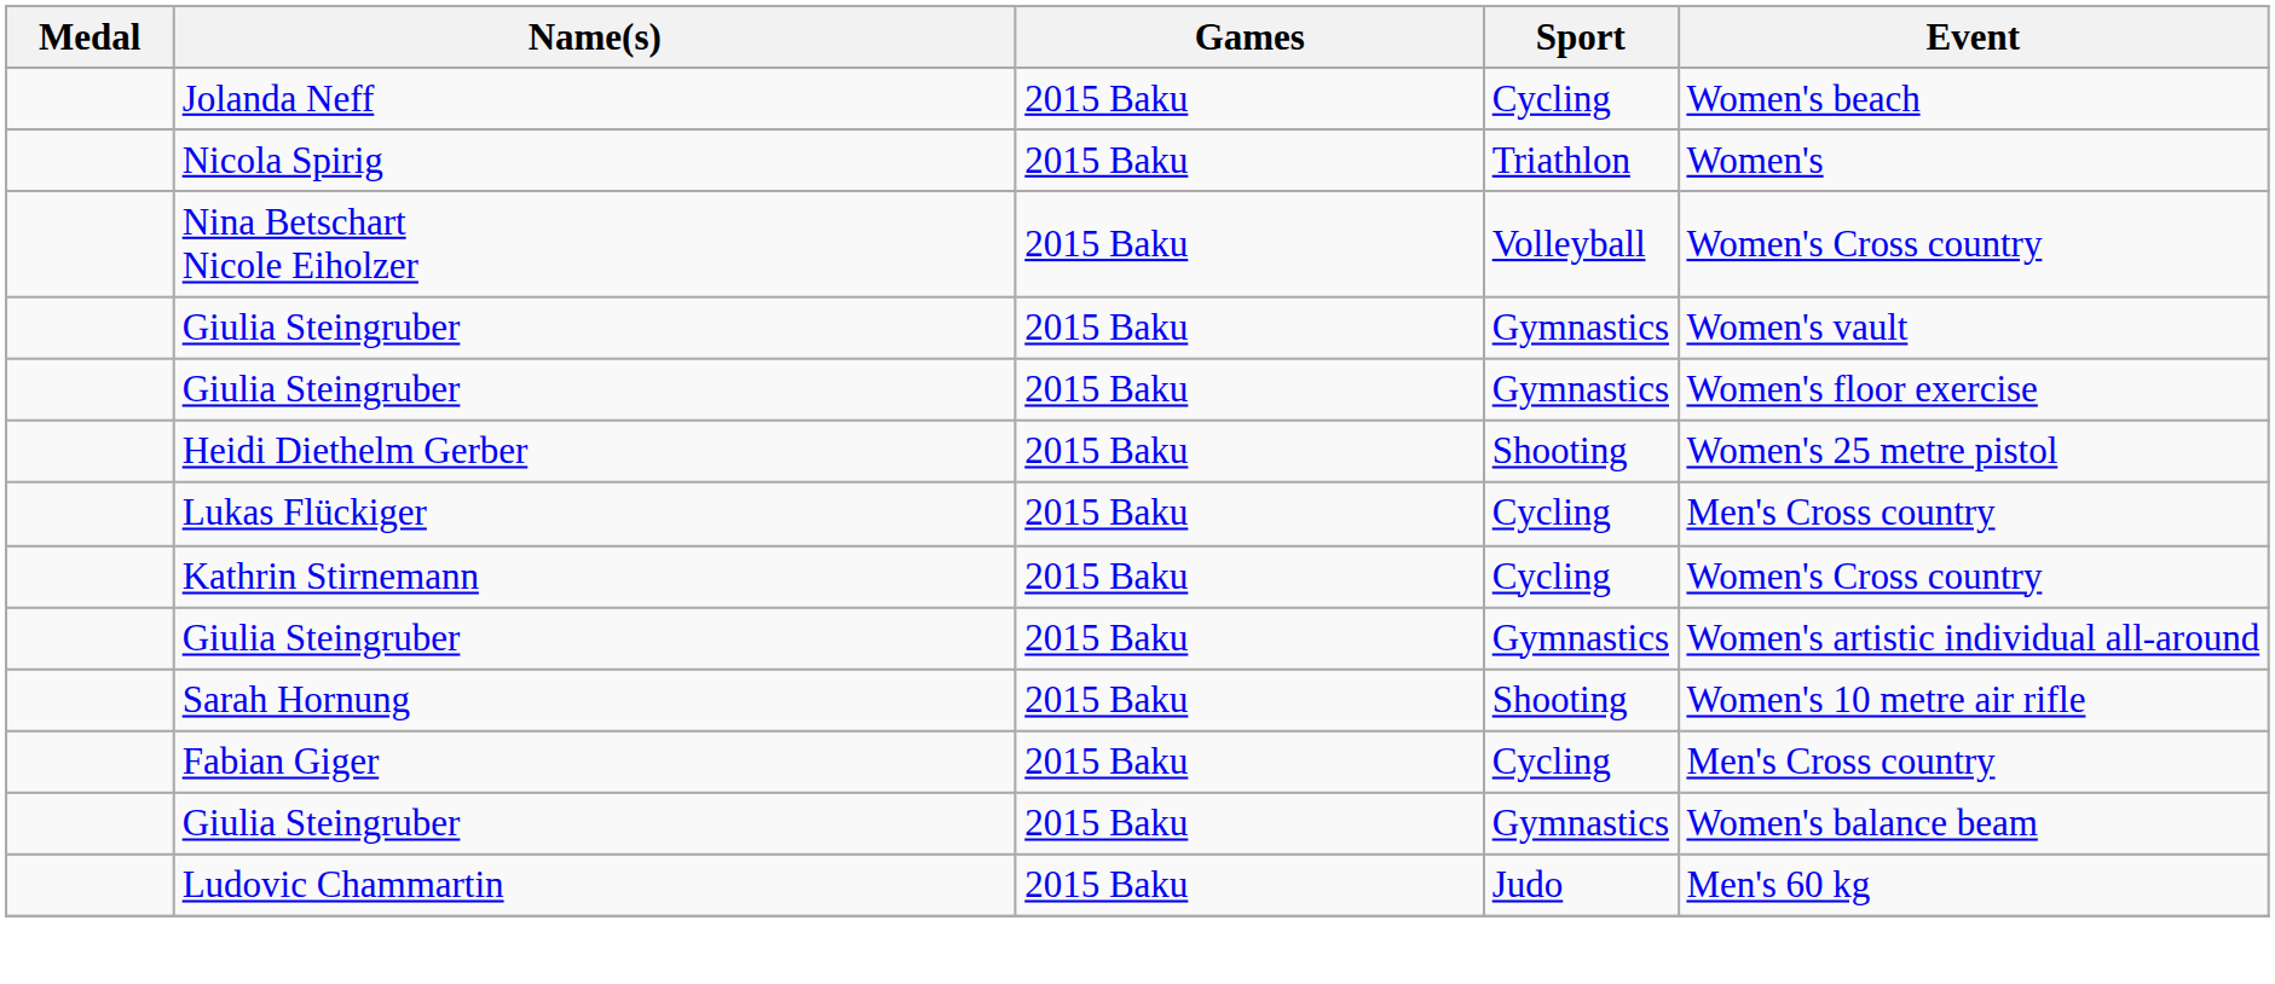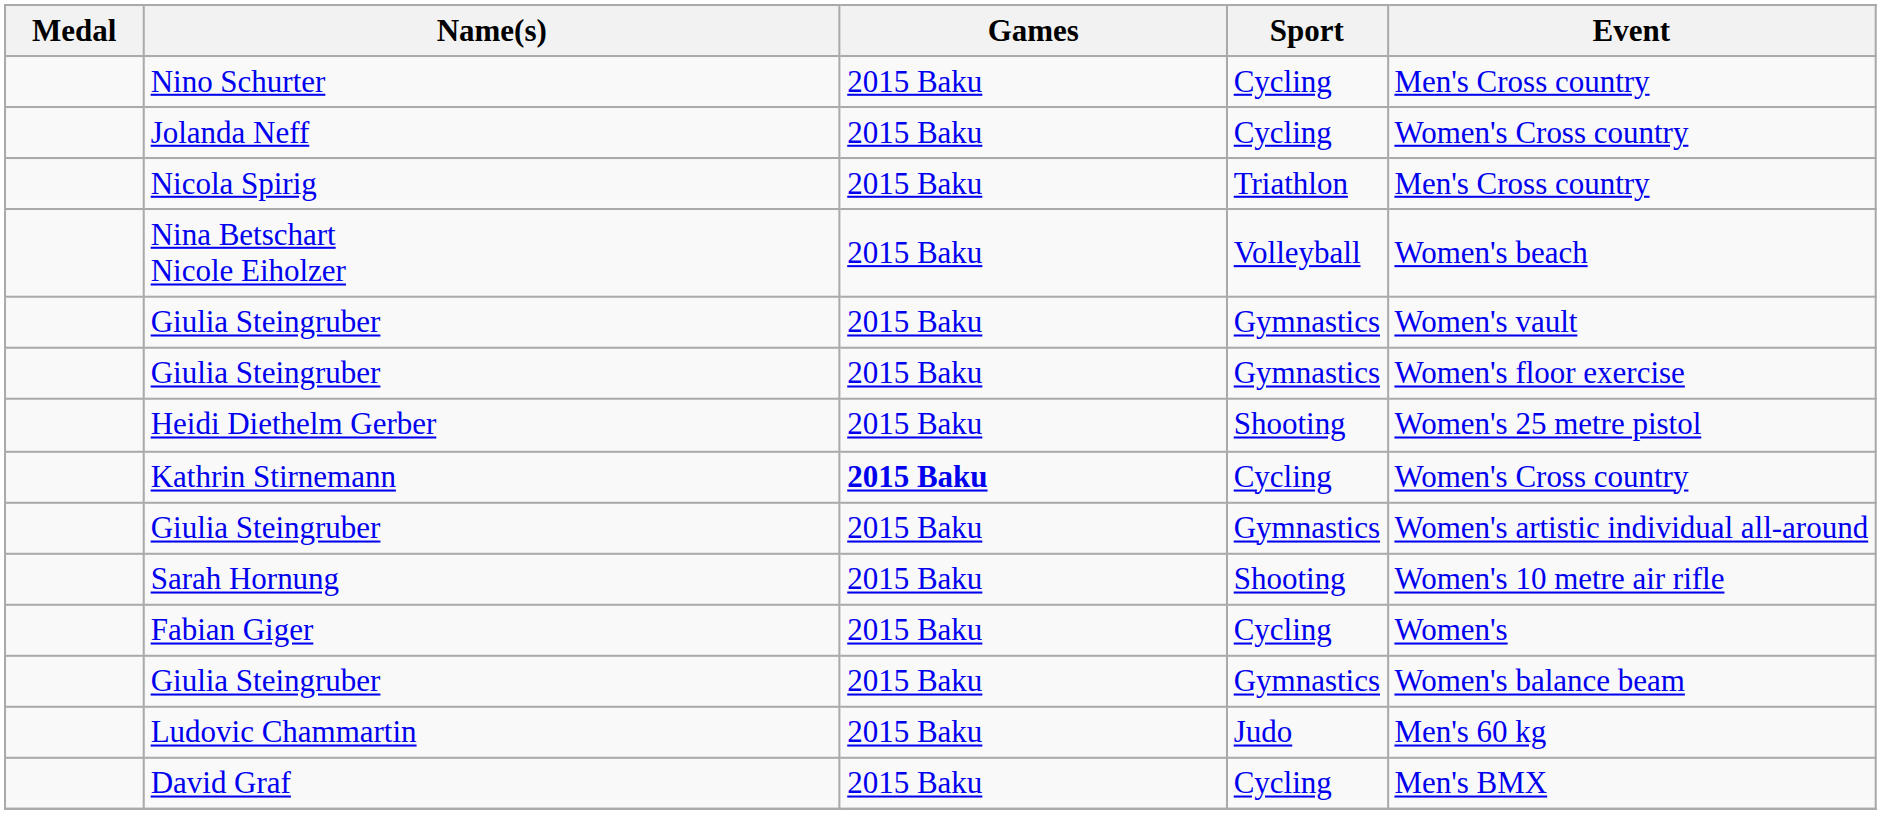+ row: Nino Schurter | 2015 Baku | Cycling | Men's Cross country
Jolanda Neff | Event: Women's beach -> Women's Cross country
Nicola Spirig | Event: Women's -> Men's Cross country
Nina Betschart Nicole Eiholzer | Event: Women's Cross country -> Women's beach
- row: Lukas Flückiger | 2015 Baku | Cycling | Men's Cross country
Kathrin Stirnemann | Games: normal -> bold
Fabian Giger | Event: Men's Cross country -> Women's
+ row: David Graf | 2015 Baku | Cycling | Men's BMX
